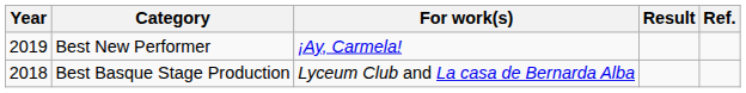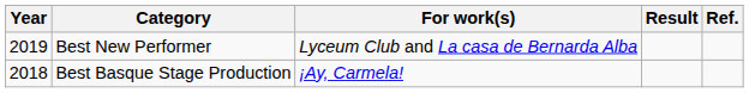Best New Performer | For work(s): ¡Ay, Carmela! -> Lyceum Club and La casa de Bernarda Alba
Best Basque Stage Production | For work(s): Lyceum Club and La casa de Bernarda Alba -> ¡Ay, Carmela!
